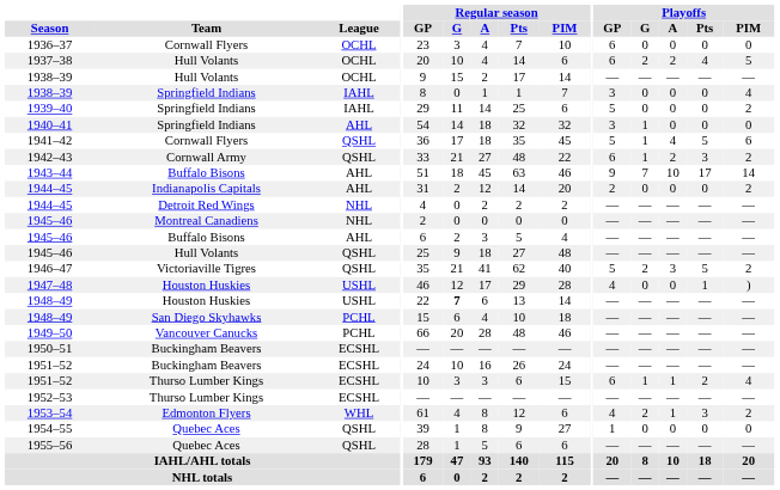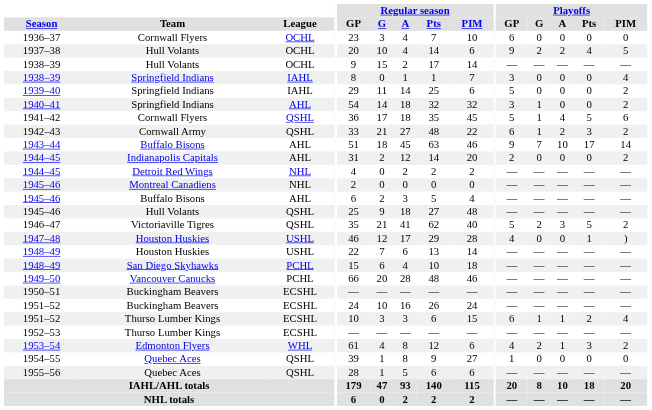1937–38 | Playoffs / GP: 6 -> 9
1940–41 | Playoffs / PIM: 0 -> 2
1948–49 / Houston Huskies | Regular season / G: bold -> normal
